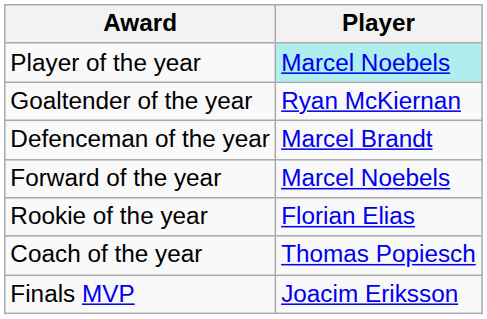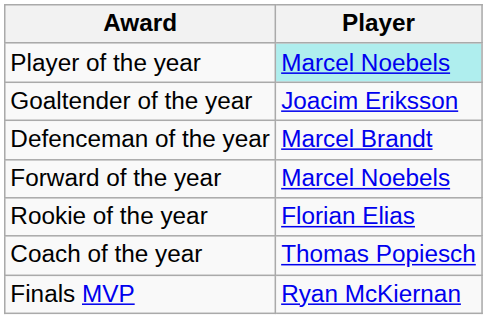Goaltender of the year | Player: Ryan McKiernan -> Joacim Eriksson
Finals MVP | Player: Joacim Eriksson -> Ryan McKiernan
